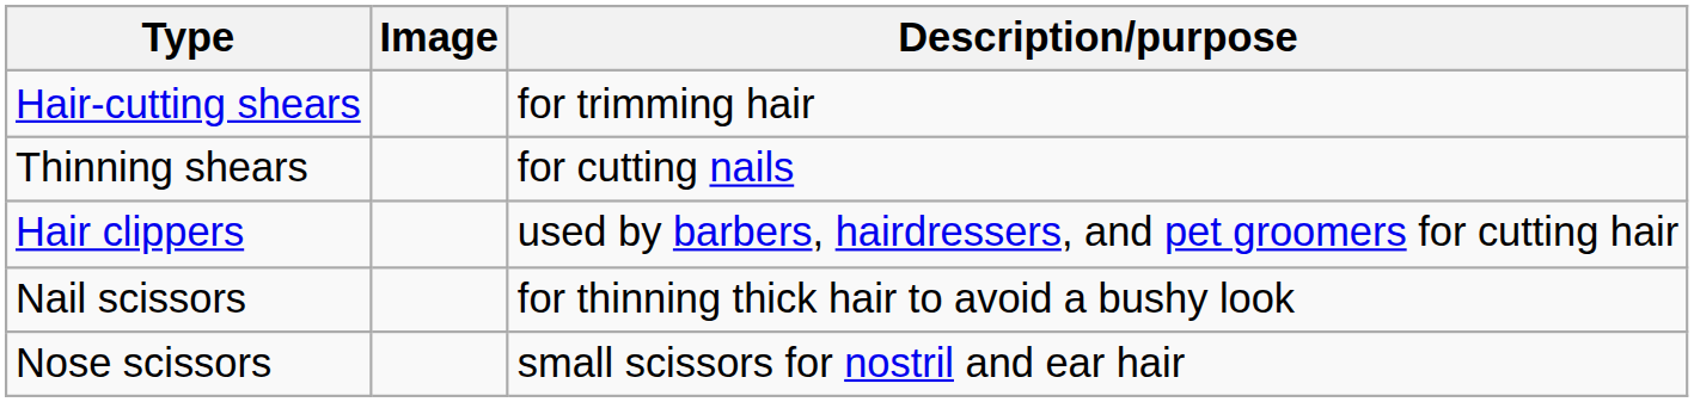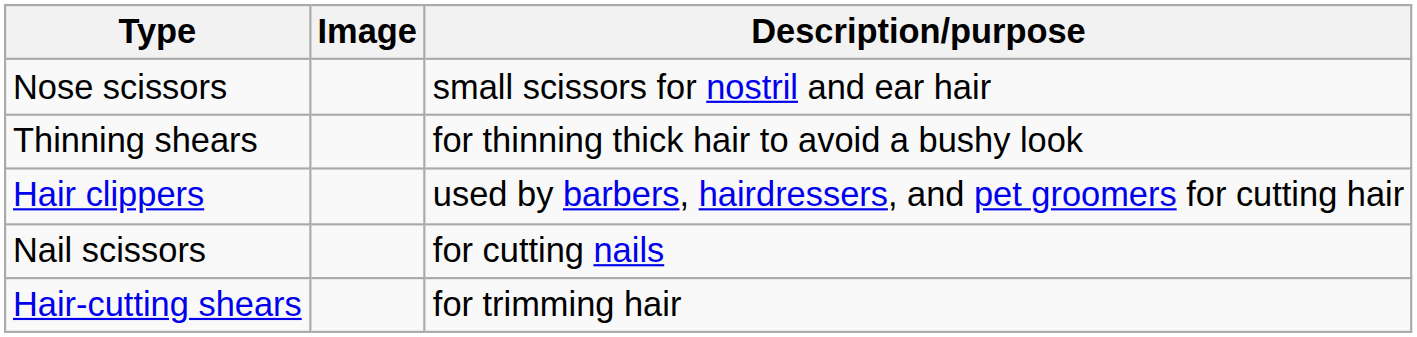rows swapped: Hair-cutting shears <-> Nose scissors
Thinning shears | Description/purpose: for cutting nails -> for thinning thick hair to avoid a bushy look
Nail scissors | Description/purpose: for thinning thick hair to avoid a bushy look -> for cutting nails
